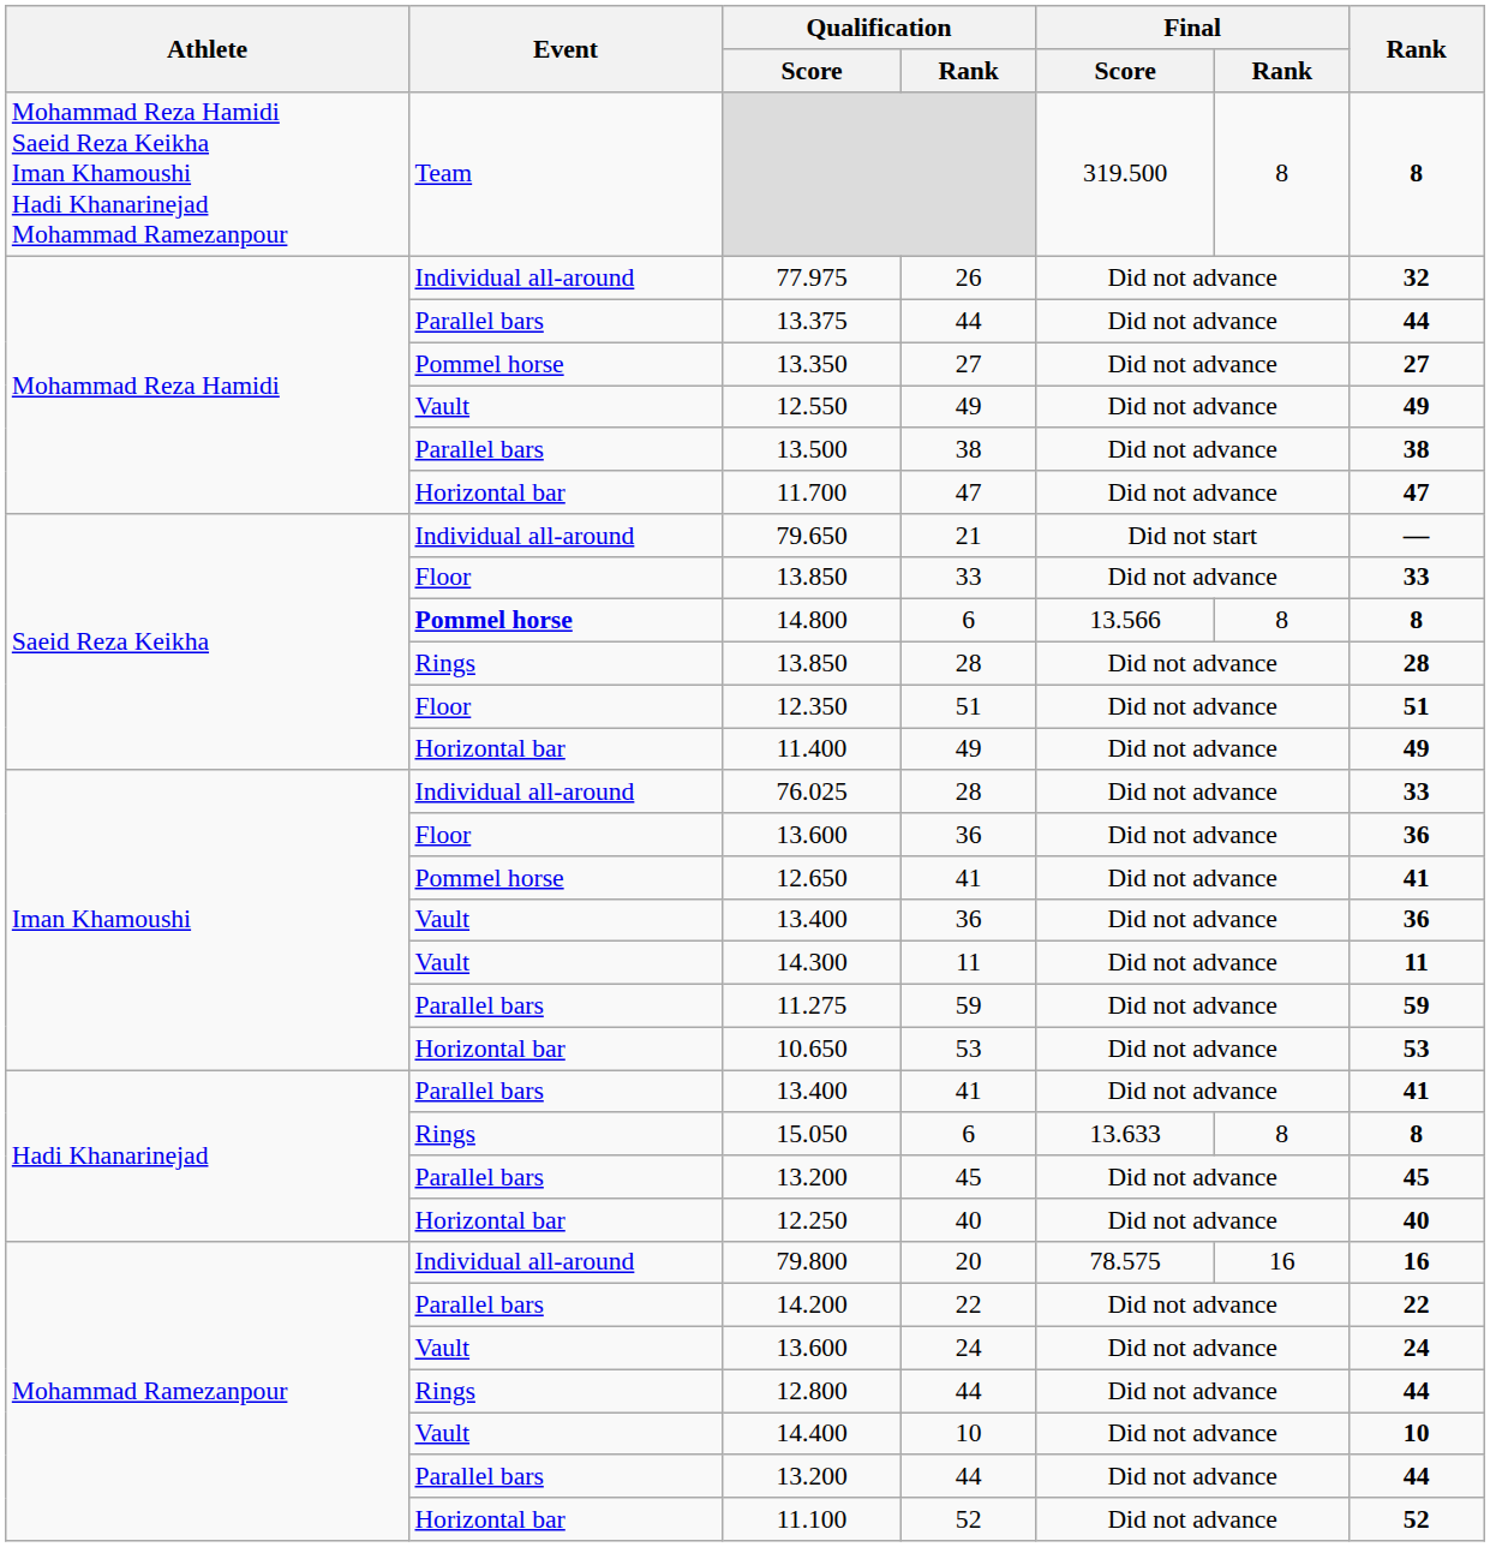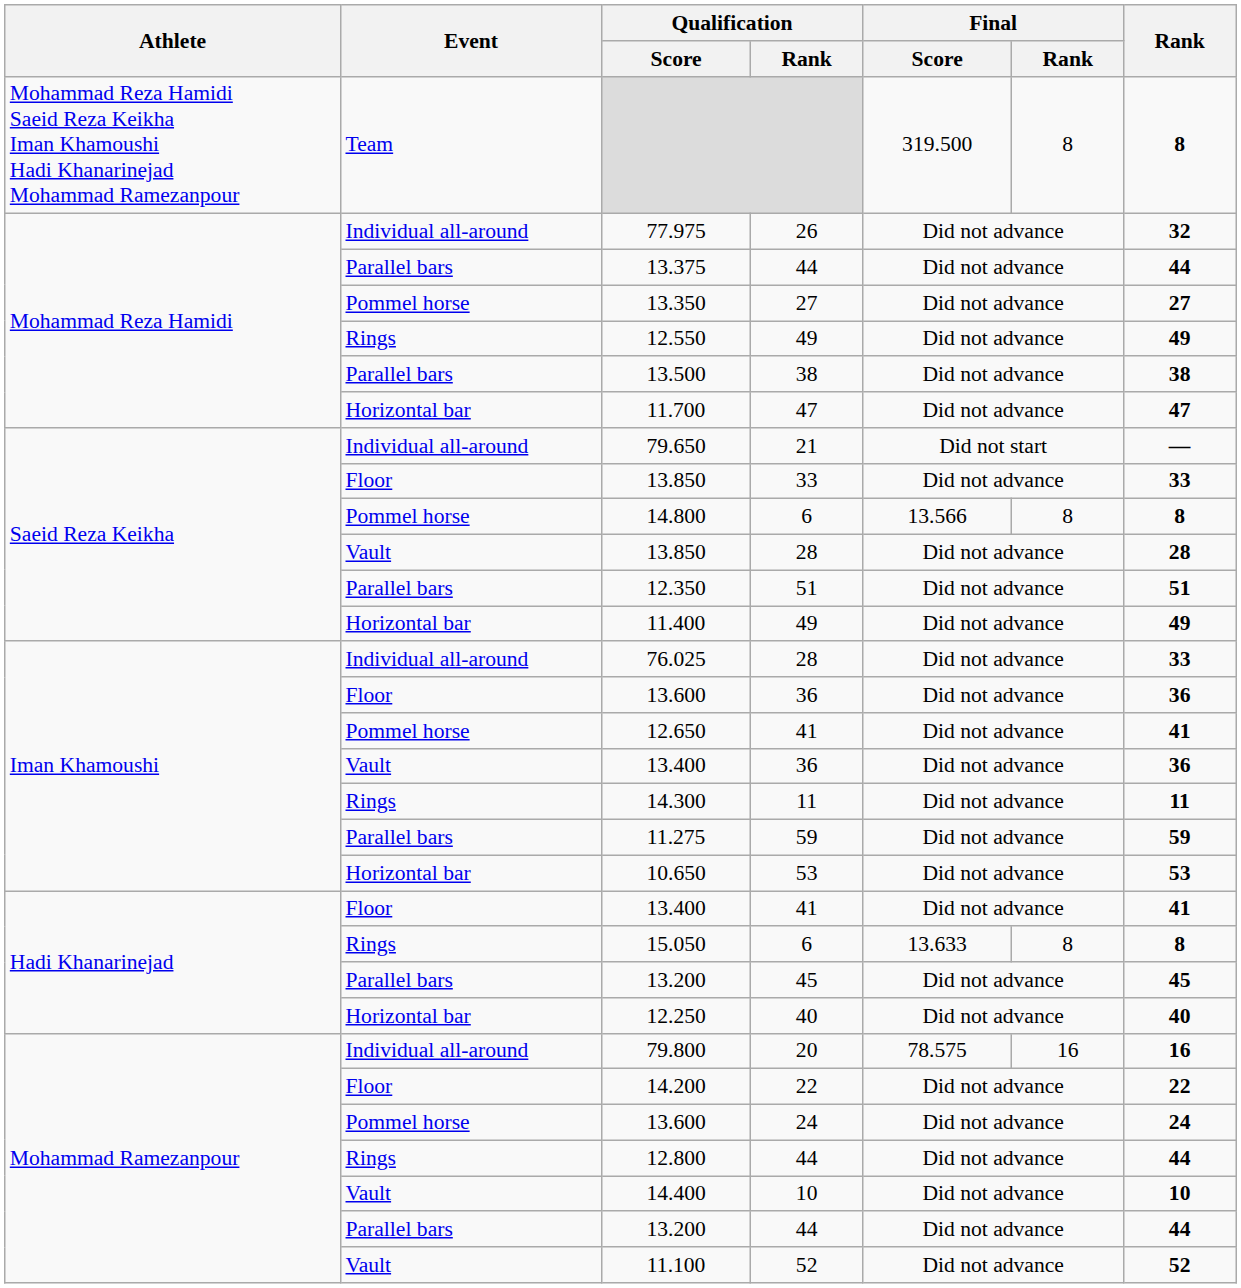12.550 | Event: Vault -> Rings
14.800 | Event: bold -> normal
13.850 / 28 | Event: Rings -> Vault
12.350 | Event: Floor -> Parallel bars
14.300 | Event: Vault -> Rings
13.400 / 41 | Event: Parallel bars -> Floor
14.200 | Event: Parallel bars -> Floor
13.600 / 24 | Event: Vault -> Pommel horse
11.100 | Event: Horizontal bar -> Vault
